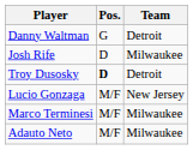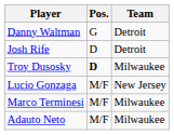Josh Rife | Team: Milwaukee -> Detroit
Troy Dusosky | Team: Detroit -> Milwaukee
